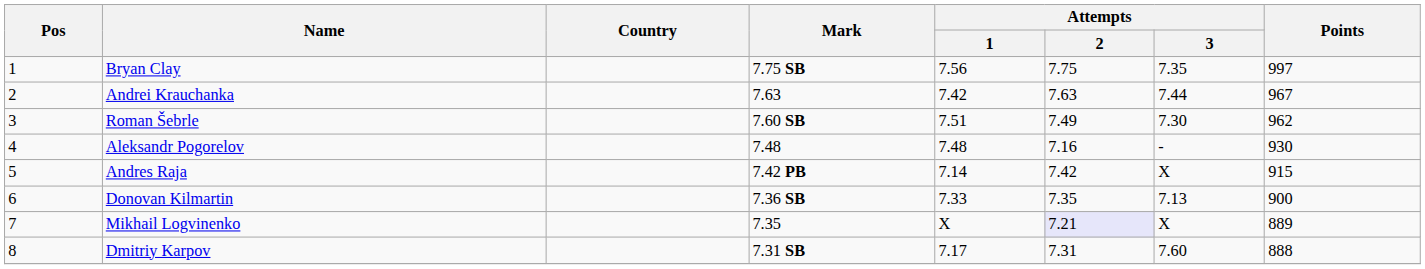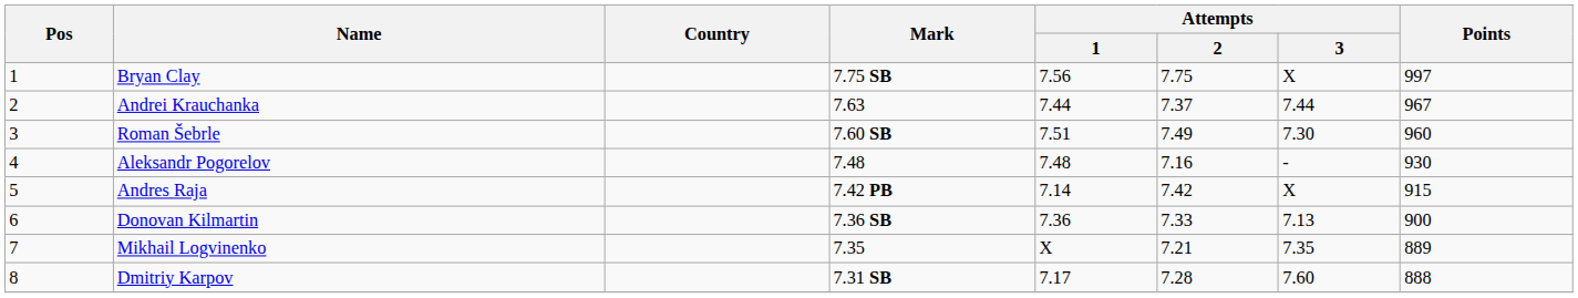Bryan Clay | Attempts / 3: 7.35 -> X
Andrei Krauchanka | Attempts / 1: 7.42 -> 7.44
Andrei Krauchanka | Attempts / 2: 7.63 -> 7.37
Roman Šebrle | Points: 962 -> 960
Donovan Kilmartin | Attempts / 1: 7.33 -> 7.36
Donovan Kilmartin | Attempts / 2: 7.35 -> 7.33
Mikhail Logvinenko | Attempts / 2: lavender background -> no background
Mikhail Logvinenko | Attempts / 3: X -> 7.35
Dmitriy Karpov | Attempts / 2: 7.31 -> 7.28
